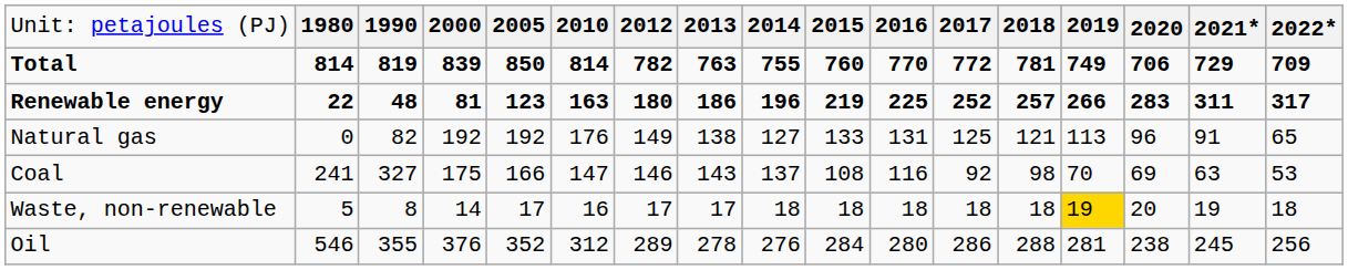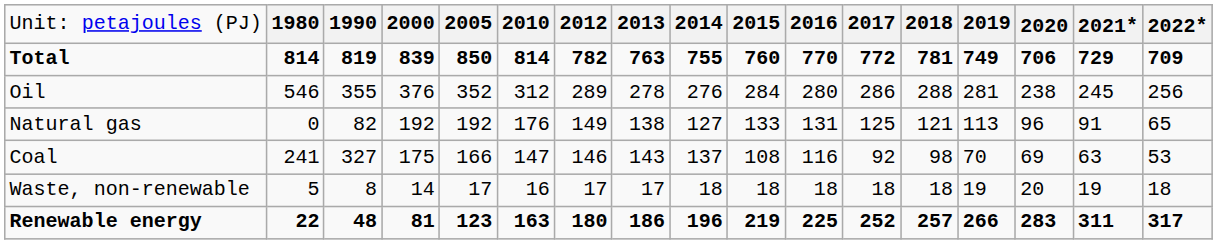rows swapped: Oil <-> Renewable energy
Waste, non-renewable | column 14: gold background -> no background
